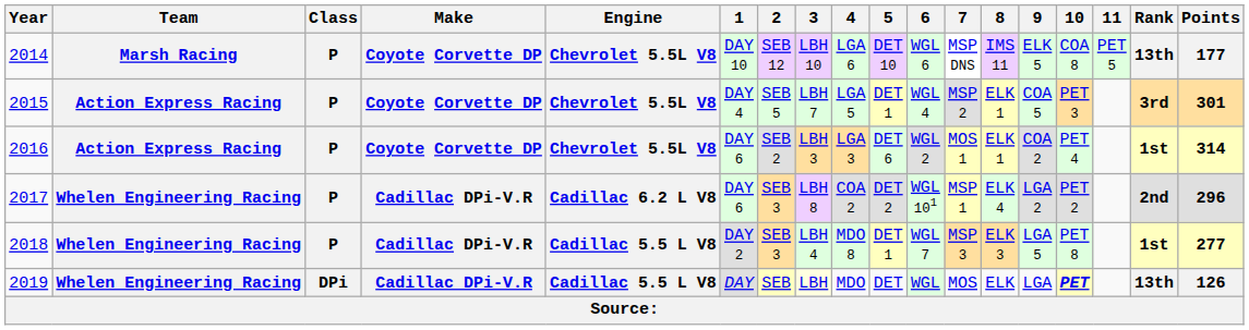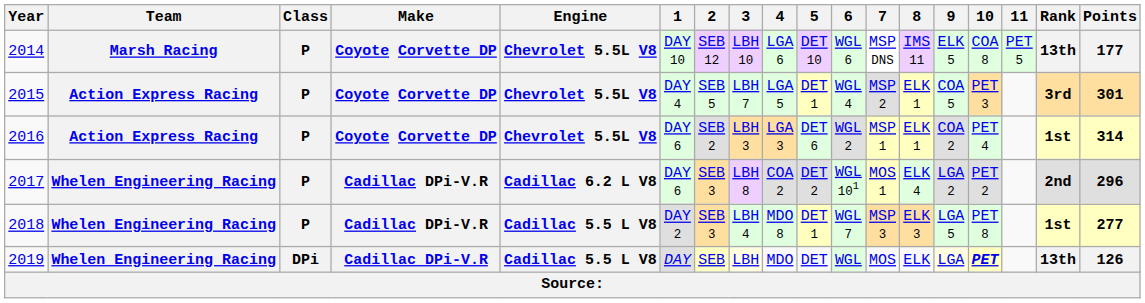2016 | 7: MOS 1 -> MSP 1
2017 | 7: MSP 1 -> MOS 1
2019 | 9: no background -> lightyellow background
